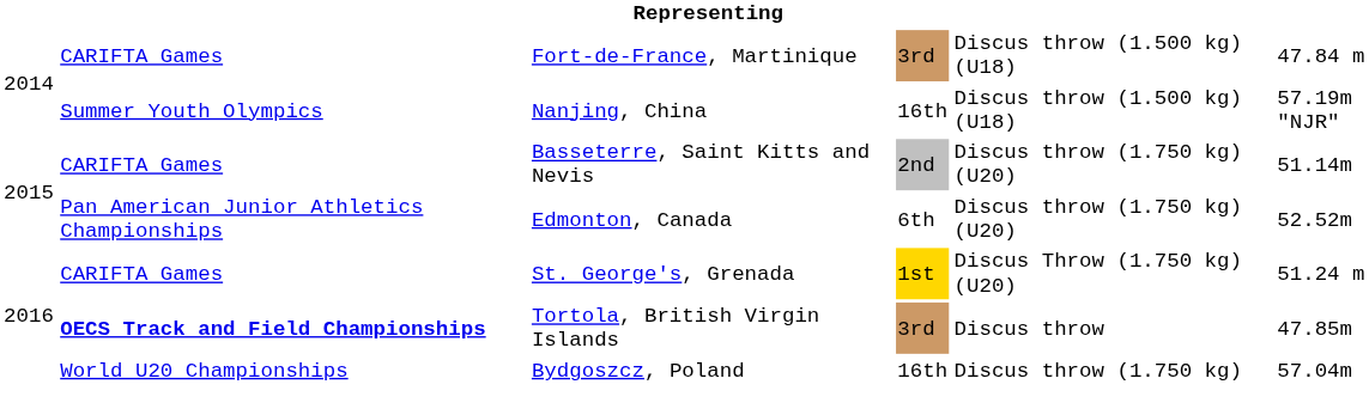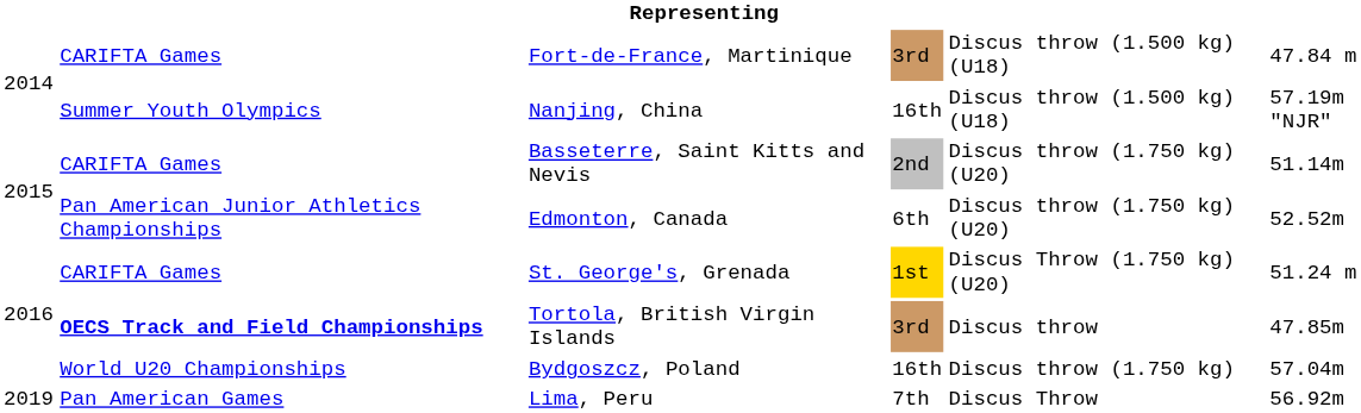+ row: 2019 | Pan American Games | Lima, Peru | 7th | Discus Throw | 56.92m
